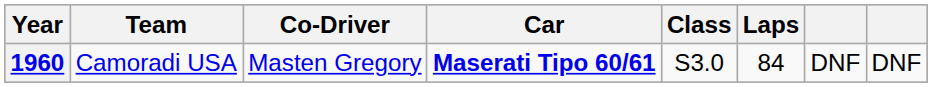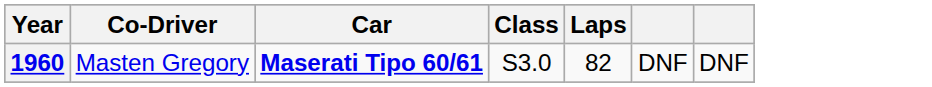- column: Team | Camoradi USA
1960 | Laps: 84 -> 82
